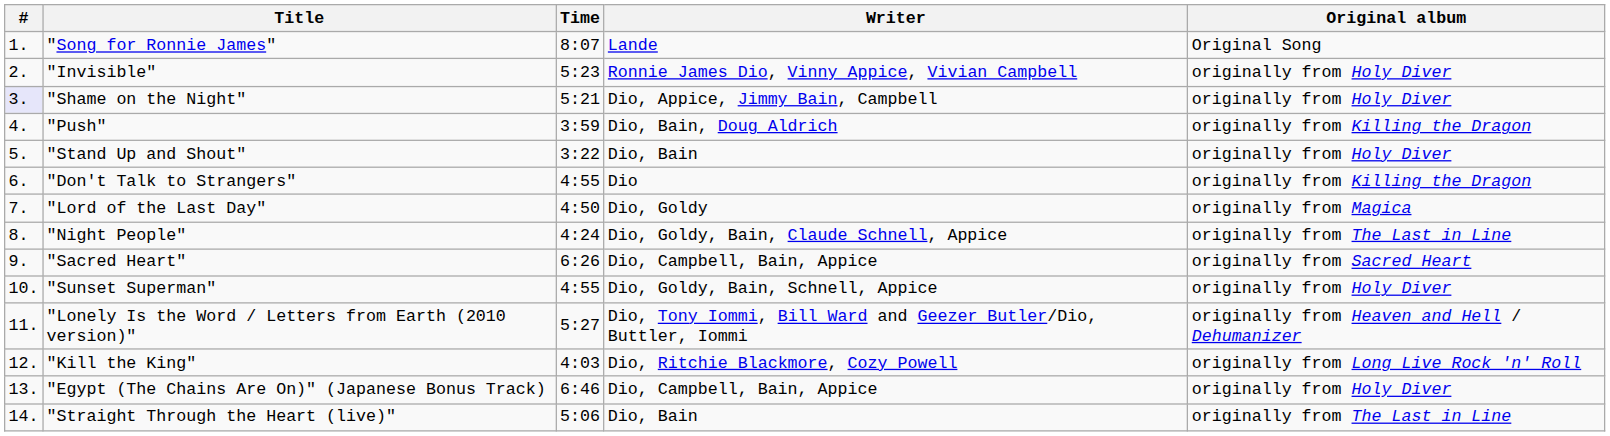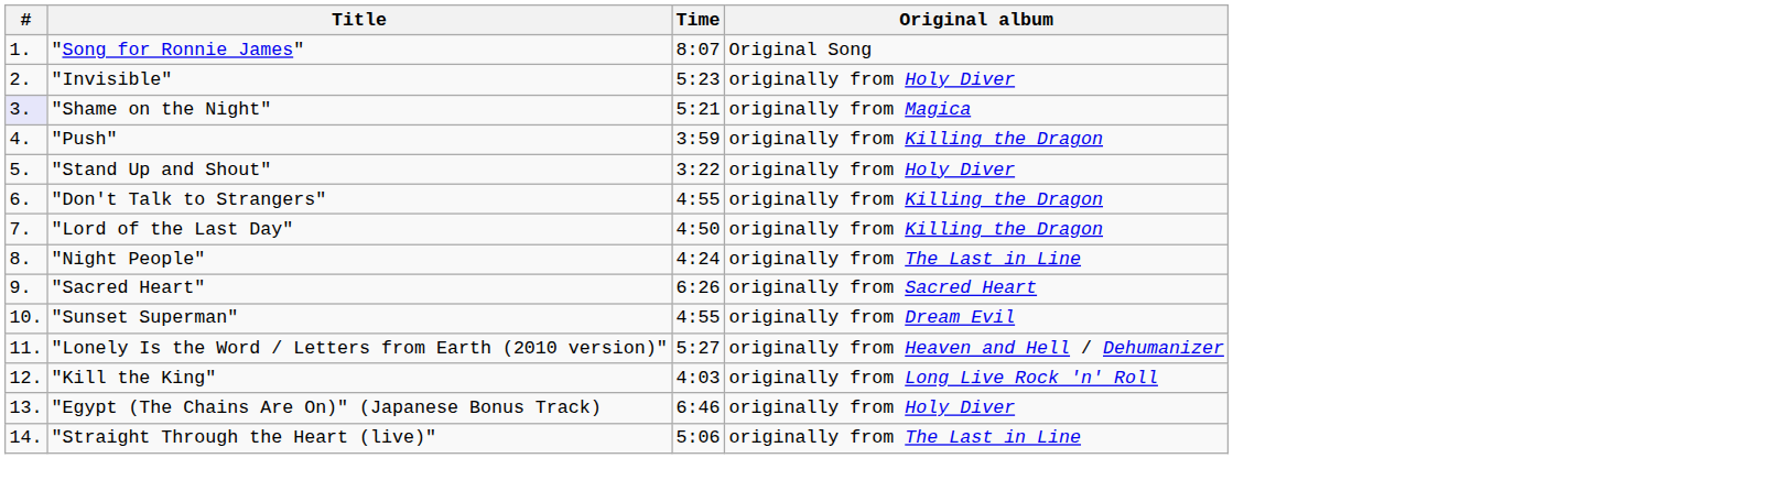- column: Writer | Lande | Ronnie James Dio, Vinny Appice, Vivian Campbell | Dio, Appice, Jimmy Bain, Campbell | Dio, Bain, Doug Aldrich | Dio, Bain | Dio | Dio, Goldy | Dio, Goldy, Bain, Claude Schnell, Appice | Dio, Campbell, Bain, Appice | Dio, Goldy, Bain, Schnell, Appice | Dio, Tony Iommi, Bill Ward and Geezer Butler/Dio, Buttler, Iommi | Dio, Ritchie Blackmore, Cozy Powell | Dio, Campbell, Bain, Appice | Dio, Bain
"Shame on the Night" | Original album: originally from Holy Diver -> originally from Magica
"Lord of the Last Day" | Original album: originally from Magica -> originally from Killing the Dragon
"Sunset Superman" | Original album: originally from Holy Diver -> originally from Dream Evil
